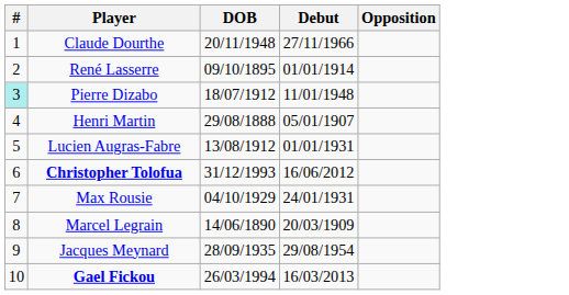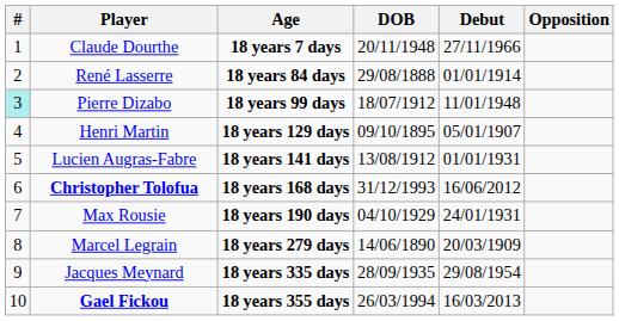+ column: Age | 18 years 7 days | 18 years 84 days | 18 years 99 days | 18 years 129 days | 18 years 141 days | 18 years 168 days | 18 years 190 days | 18 years 279 days | 18 years 335 days | 18 years 355 days
René Lasserre | DOB: 09/10/1895 -> 29/08/1888
Henri Martin | DOB: 29/08/1888 -> 09/10/1895
